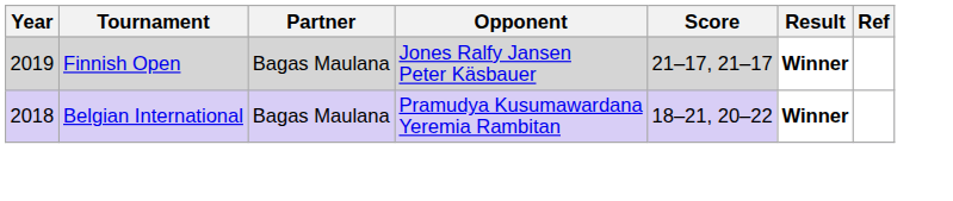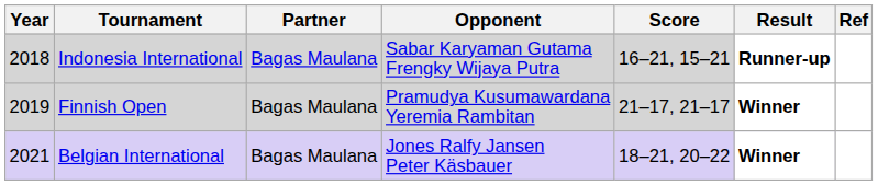+ row: 2018 | Indonesia International | Bagas Maulana | Sabar Karyaman Gutama Frengky Wijaya Putra | 16–21, 15–21 | Runner-up
Finnish Open | Opponent: Jones Ralfy Jansen Peter Käsbauer -> Pramudya Kusumawardana Yeremia Rambitan
Belgian International | Year: 2018 -> 2021
Belgian International | Opponent: Pramudya Kusumawardana Yeremia Rambitan -> Jones Ralfy Jansen Peter Käsbauer
